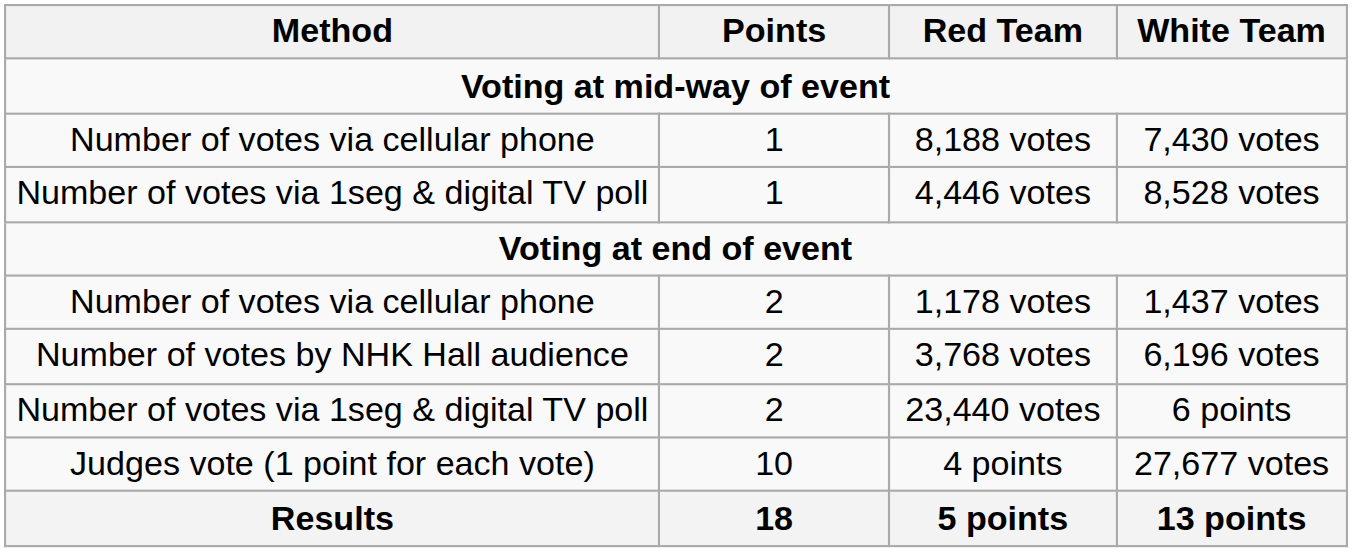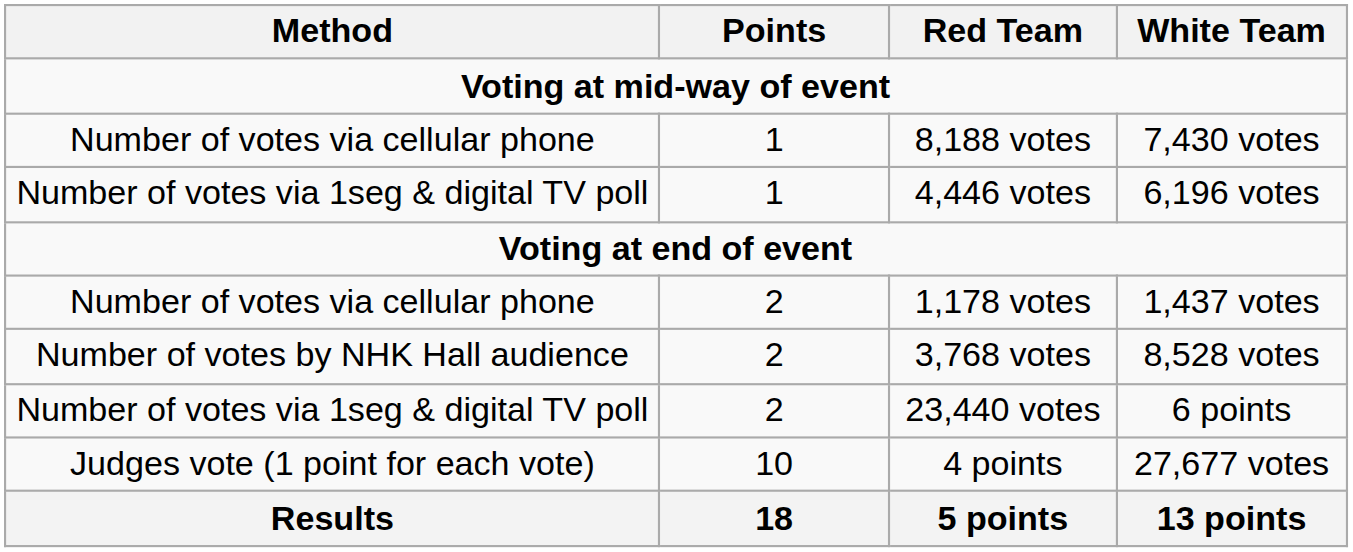4,446 votes | White Team: 8,528 votes -> 6,196 votes
3,768 votes | White Team: 6,196 votes -> 8,528 votes
